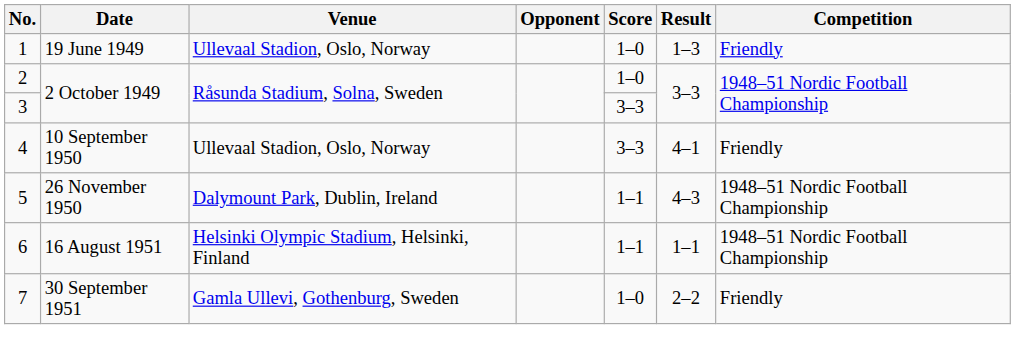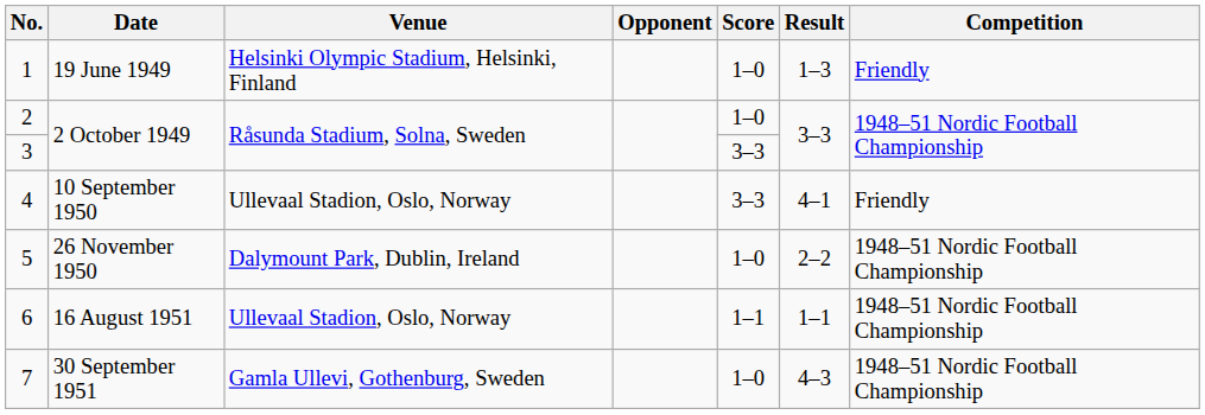1 | Venue: Ullevaal Stadion, Oslo, Norway -> Helsinki Olympic Stadium, Helsinki, Finland
5 | Score: 1–1 -> 1–0
5 | Result: 4–3 -> 2–2
6 | Venue: Helsinki Olympic Stadium, Helsinki, Finland -> Ullevaal Stadion, Oslo, Norway
7 | Result: 2–2 -> 4–3
7 | Competition: Friendly -> 1948–51 Nordic Football Championship
